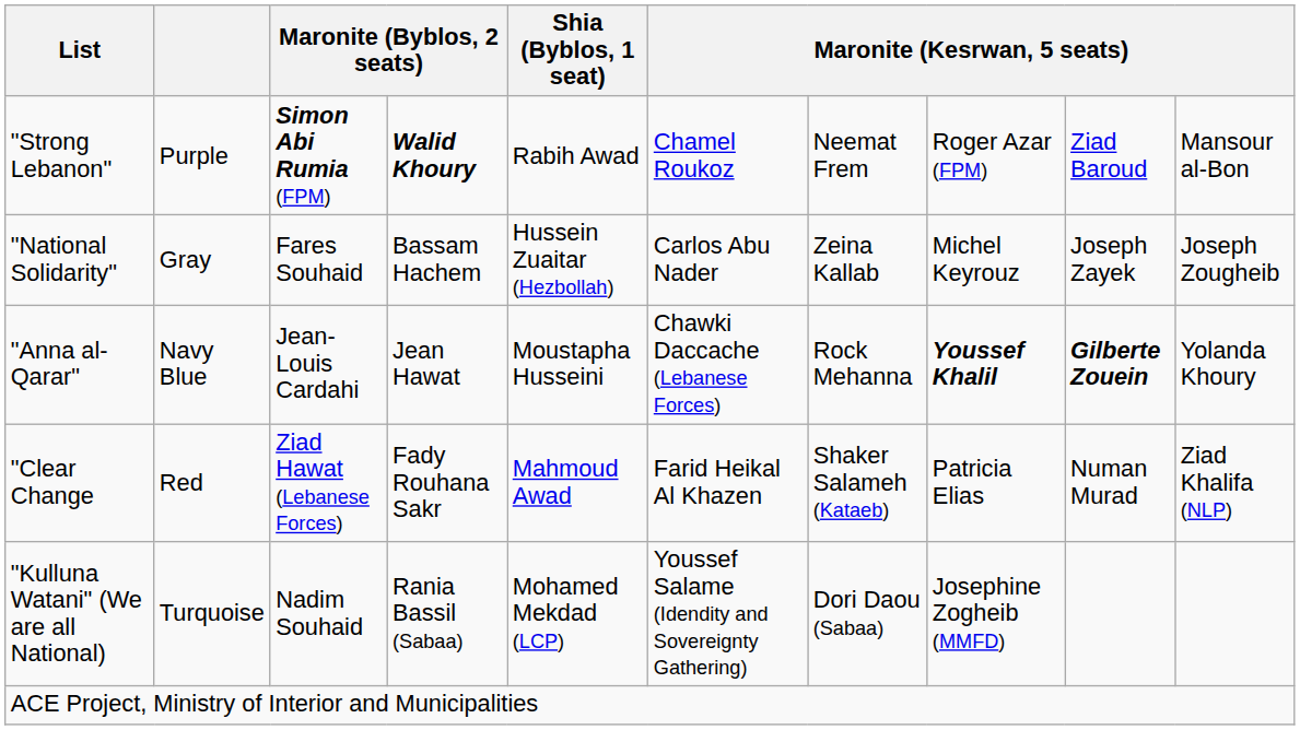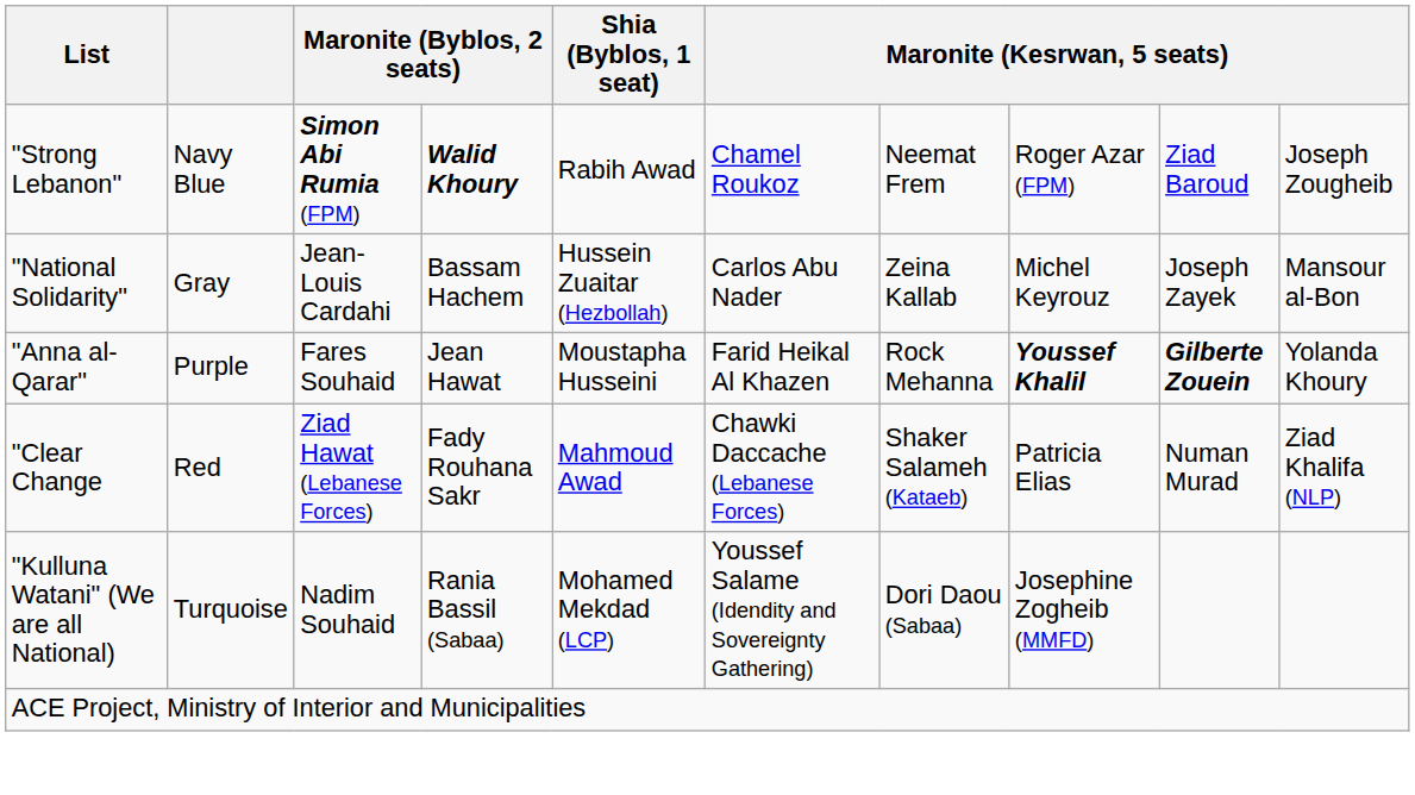"Strong Lebanon" | column 2: Purple -> Navy Blue
"Strong Lebanon" | column 10: Mansour al-Bon -> Joseph Zougheib
"National Solidarity" | column 3: Fares Souhaid -> Jean-Louis Cardahi
"National Solidarity" | column 10: Joseph Zougheib -> Mansour al-Bon
"Anna al-Qarar" | column 2: Navy Blue -> Purple
"Anna al-Qarar" | column 3: Jean-Louis Cardahi -> Fares Souhaid
"Anna al-Qarar" | column 6: Chawki Daccache (Lebanese Forces) -> Farid Heikal Al Khazen
"Clear Change | column 6: Farid Heikal Al Khazen -> Chawki Daccache (Lebanese Forces)
